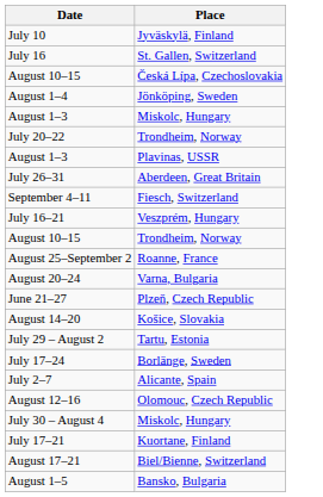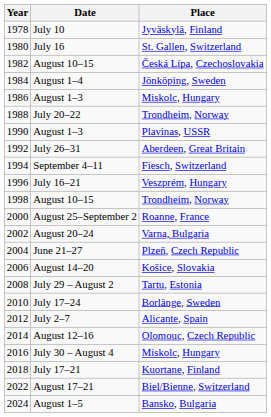+ column: Year | 1978 | 1980 | 1982 | 1984 | 1986 | 1988 | 1990 | 1992 | 1994 | 1996 | 1998 | 2000 | 2002 | 2004 | 2006 | 2008 | 2010 | 2012 | 2014 | 2016 | 2018 | 2022 | 2024
